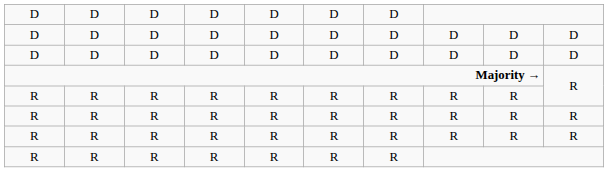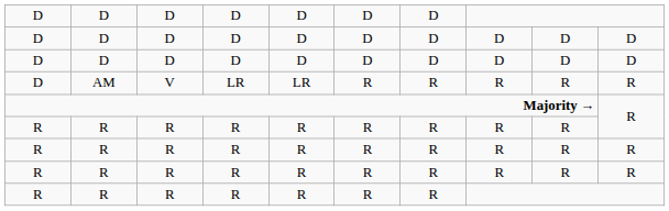+ row: D | AM | V | LR | LR | R | R | R | R | R
